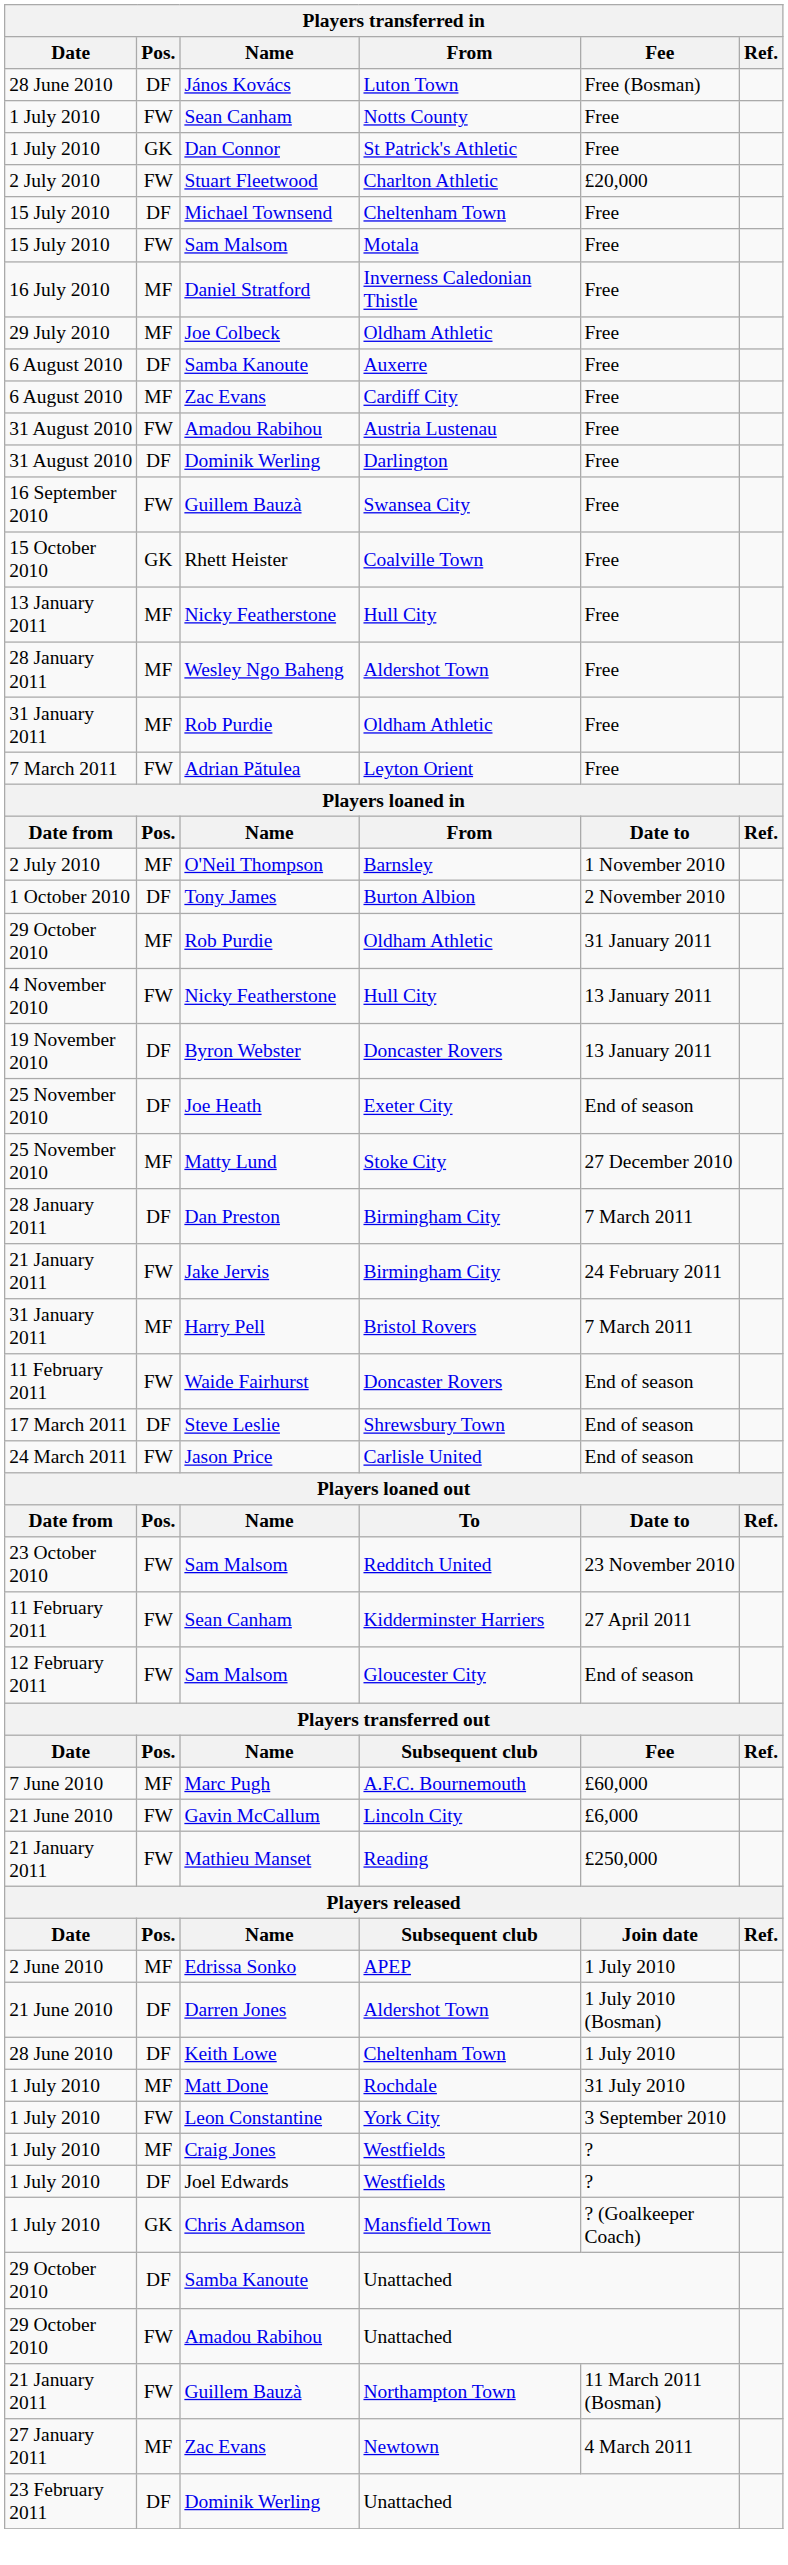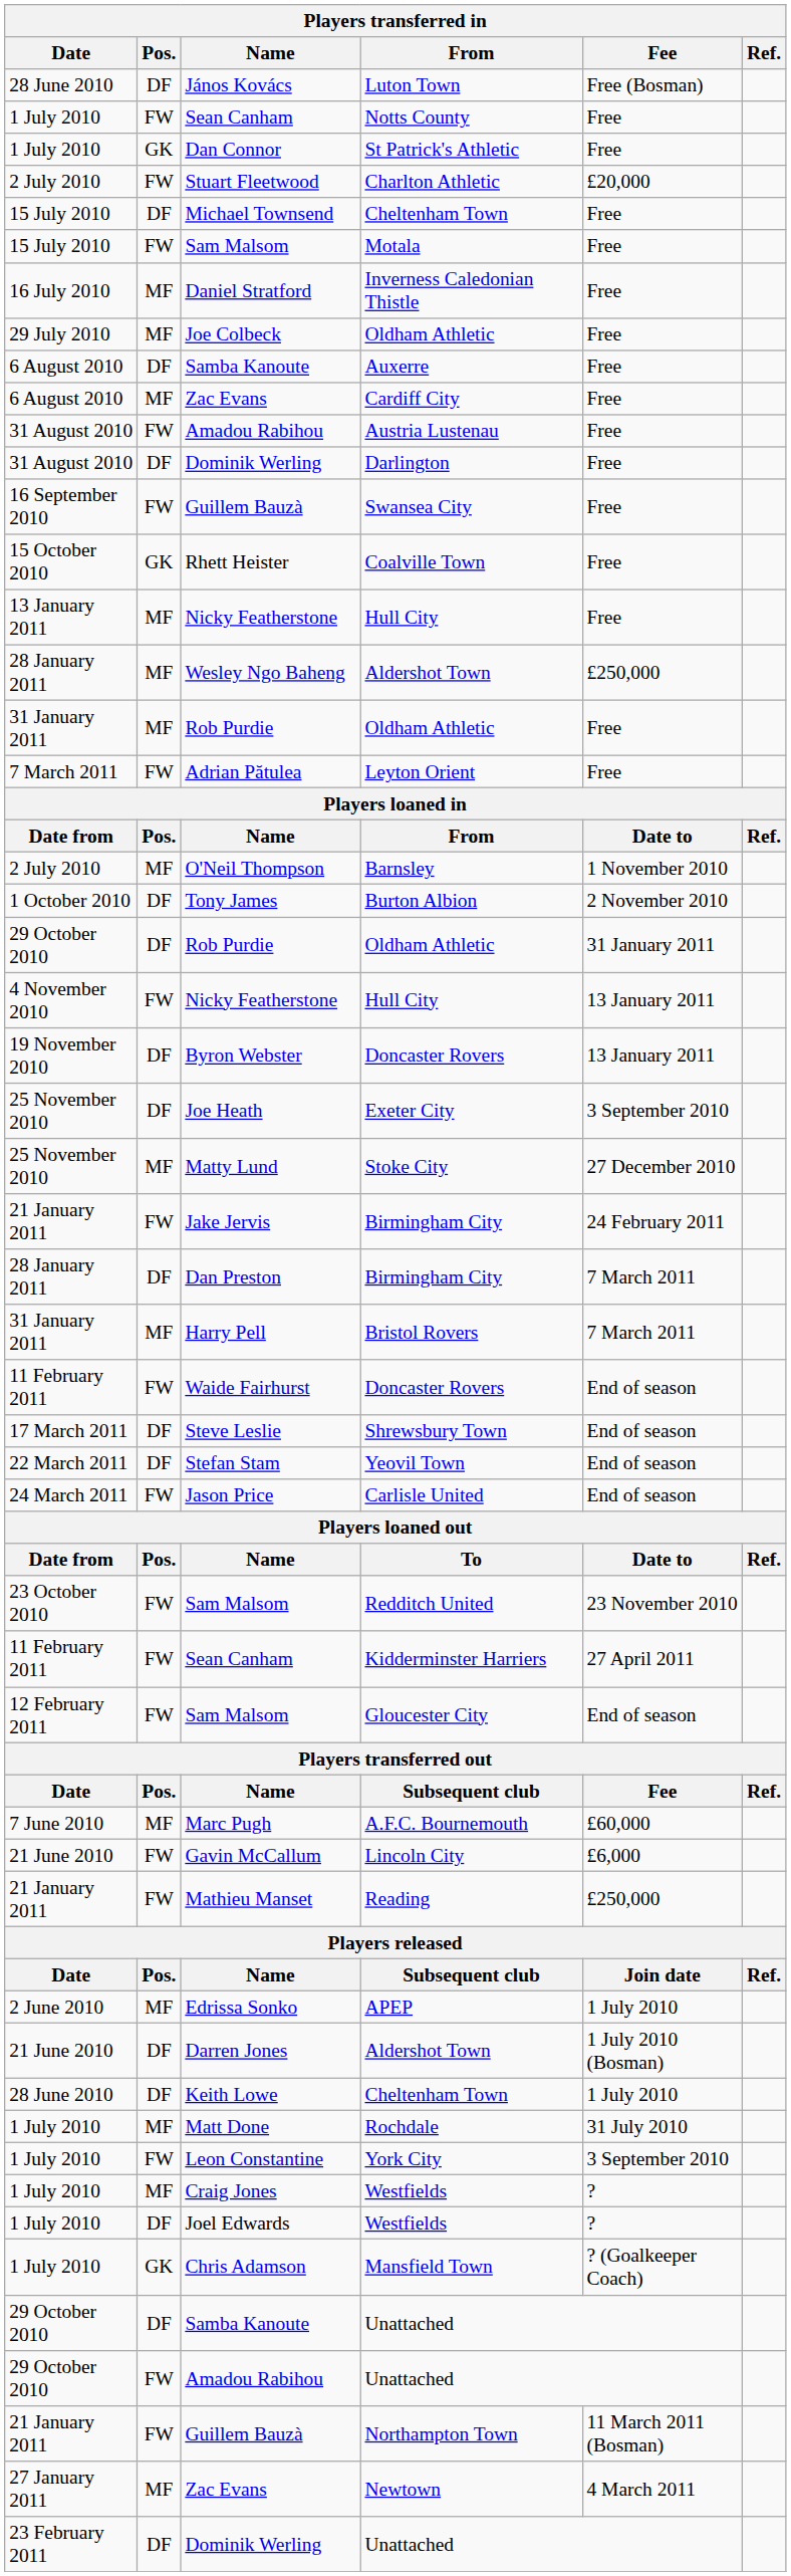Wesley Ngo Baheng | Fee: Free -> £250,000
29 October 2010 / Rob Purdie | Pos.: MF -> DF
Joe Heath | Fee: End of season -> 3 September 2010
rows swapped: Jake Jervis <-> Dan Preston
+ row: 22 March 2011 | DF | Stefan Stam | Yeovil Town | End of season
